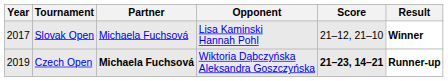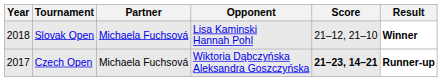Slovak Open | Year: 2017 -> 2018
Czech Open | Year: 2019 -> 2017
Czech Open | Partner: bold -> normal
